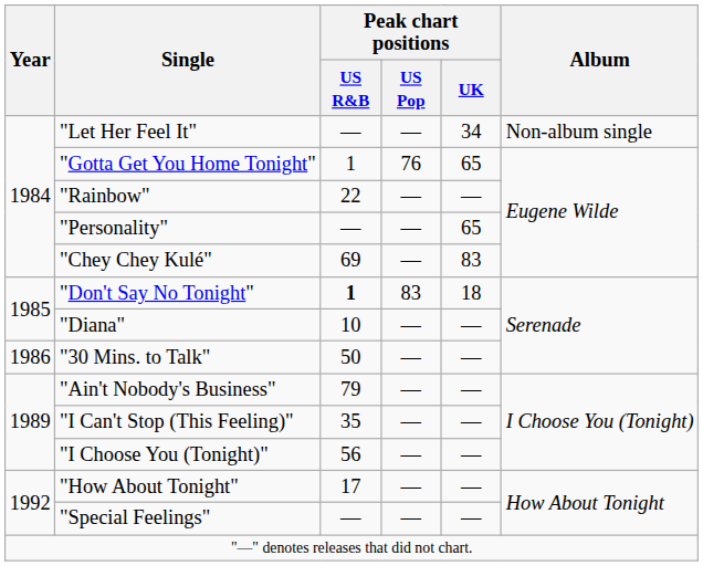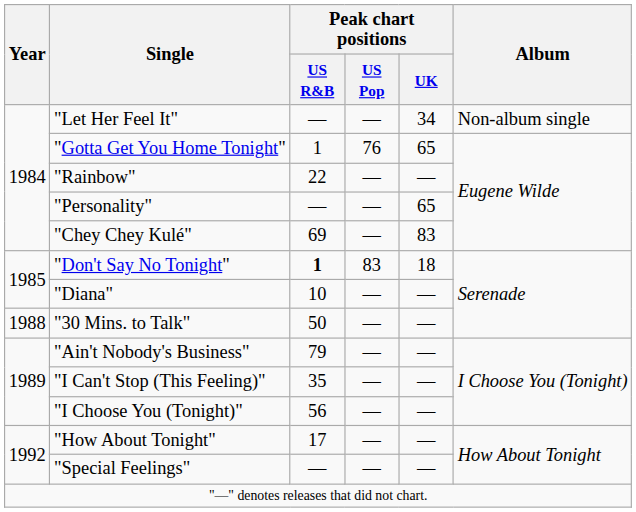"30 Mins. to Talk" | Year: 1986 -> 1988
